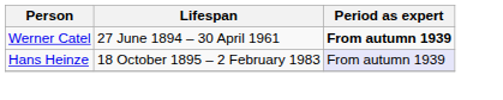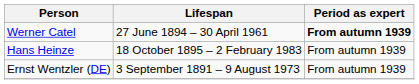Hans Heinze | Period as expert: lavender background -> no background
+ row: Ernst Wentzler (DE) | 3 September 1891 – 9 August 1973 | From autumn 1939
